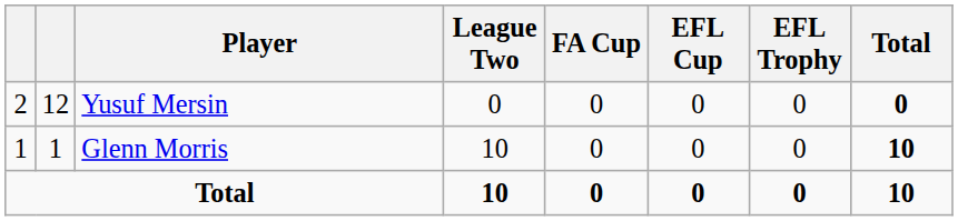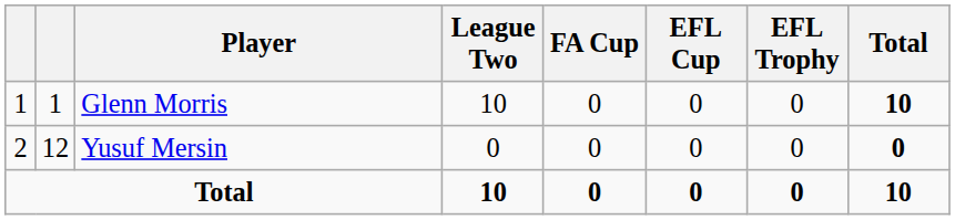rows swapped: Glenn Morris <-> Yusuf Mersin
